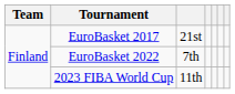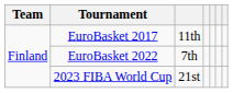EuroBasket 2017 | column 3: 21st -> 11th
2023 FIBA World Cup | column 3: 11th -> 21st
